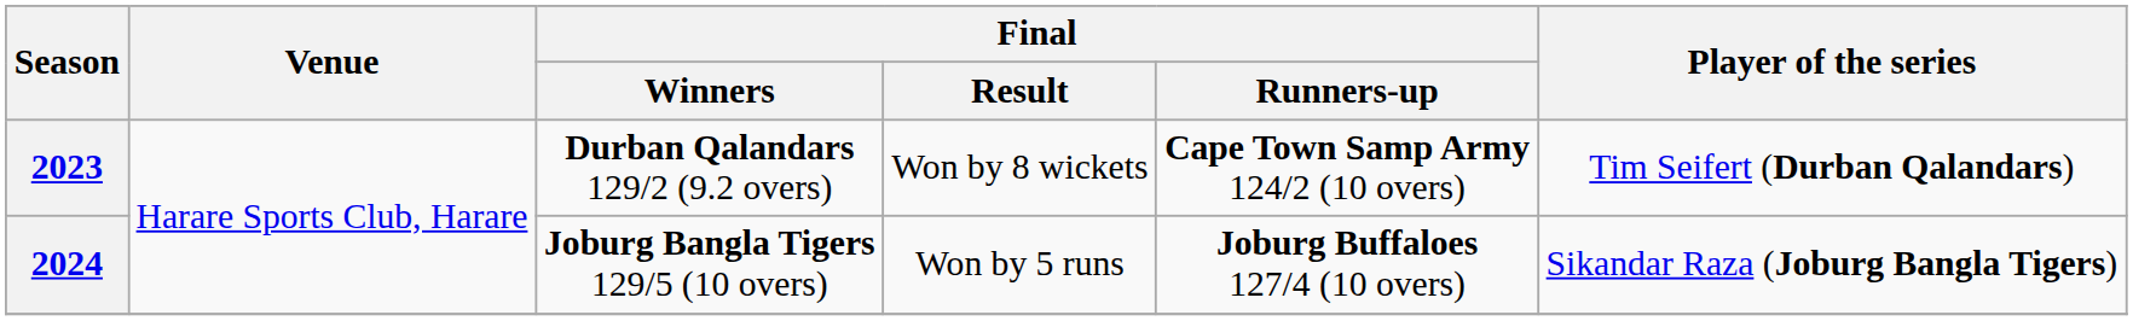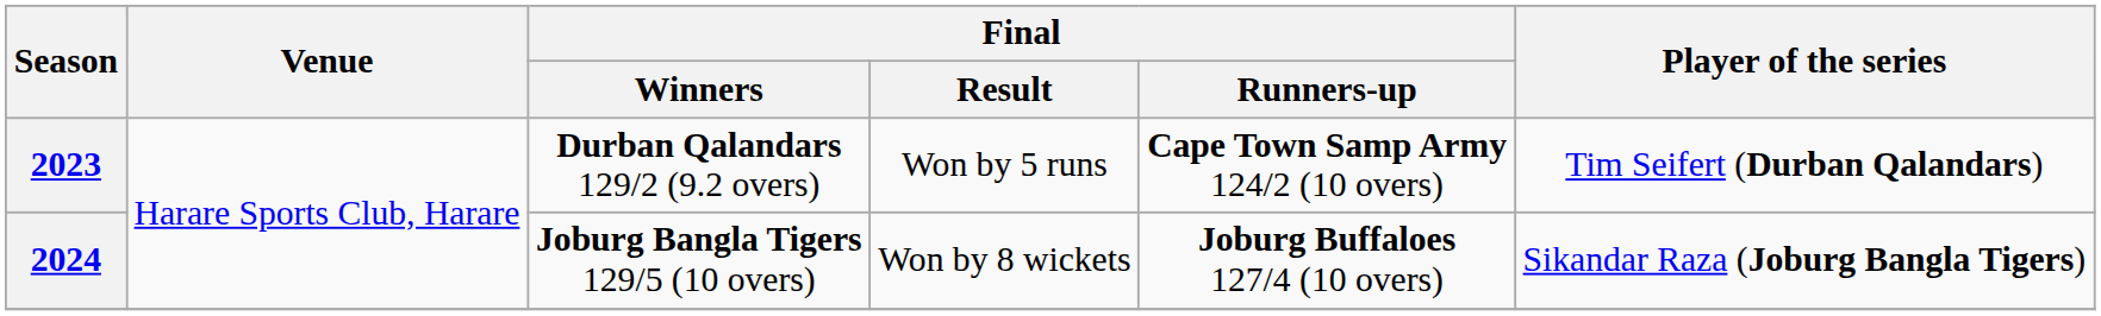2023 | Final / Result: Won by 8 wickets -> Won by 5 runs
2024 | Final / Result: Won by 5 runs -> Won by 8 wickets
